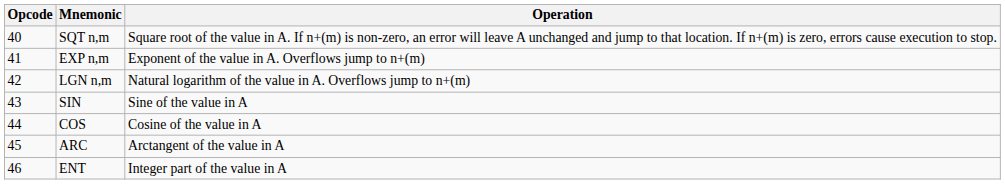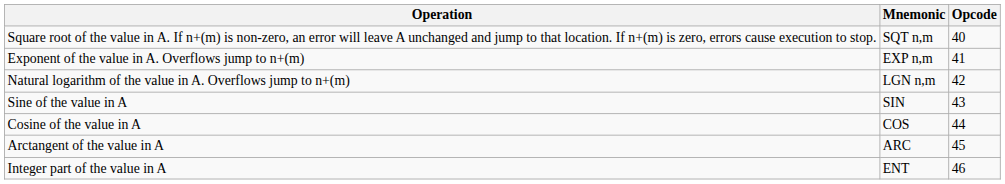columns swapped: Opcode <-> Operation
